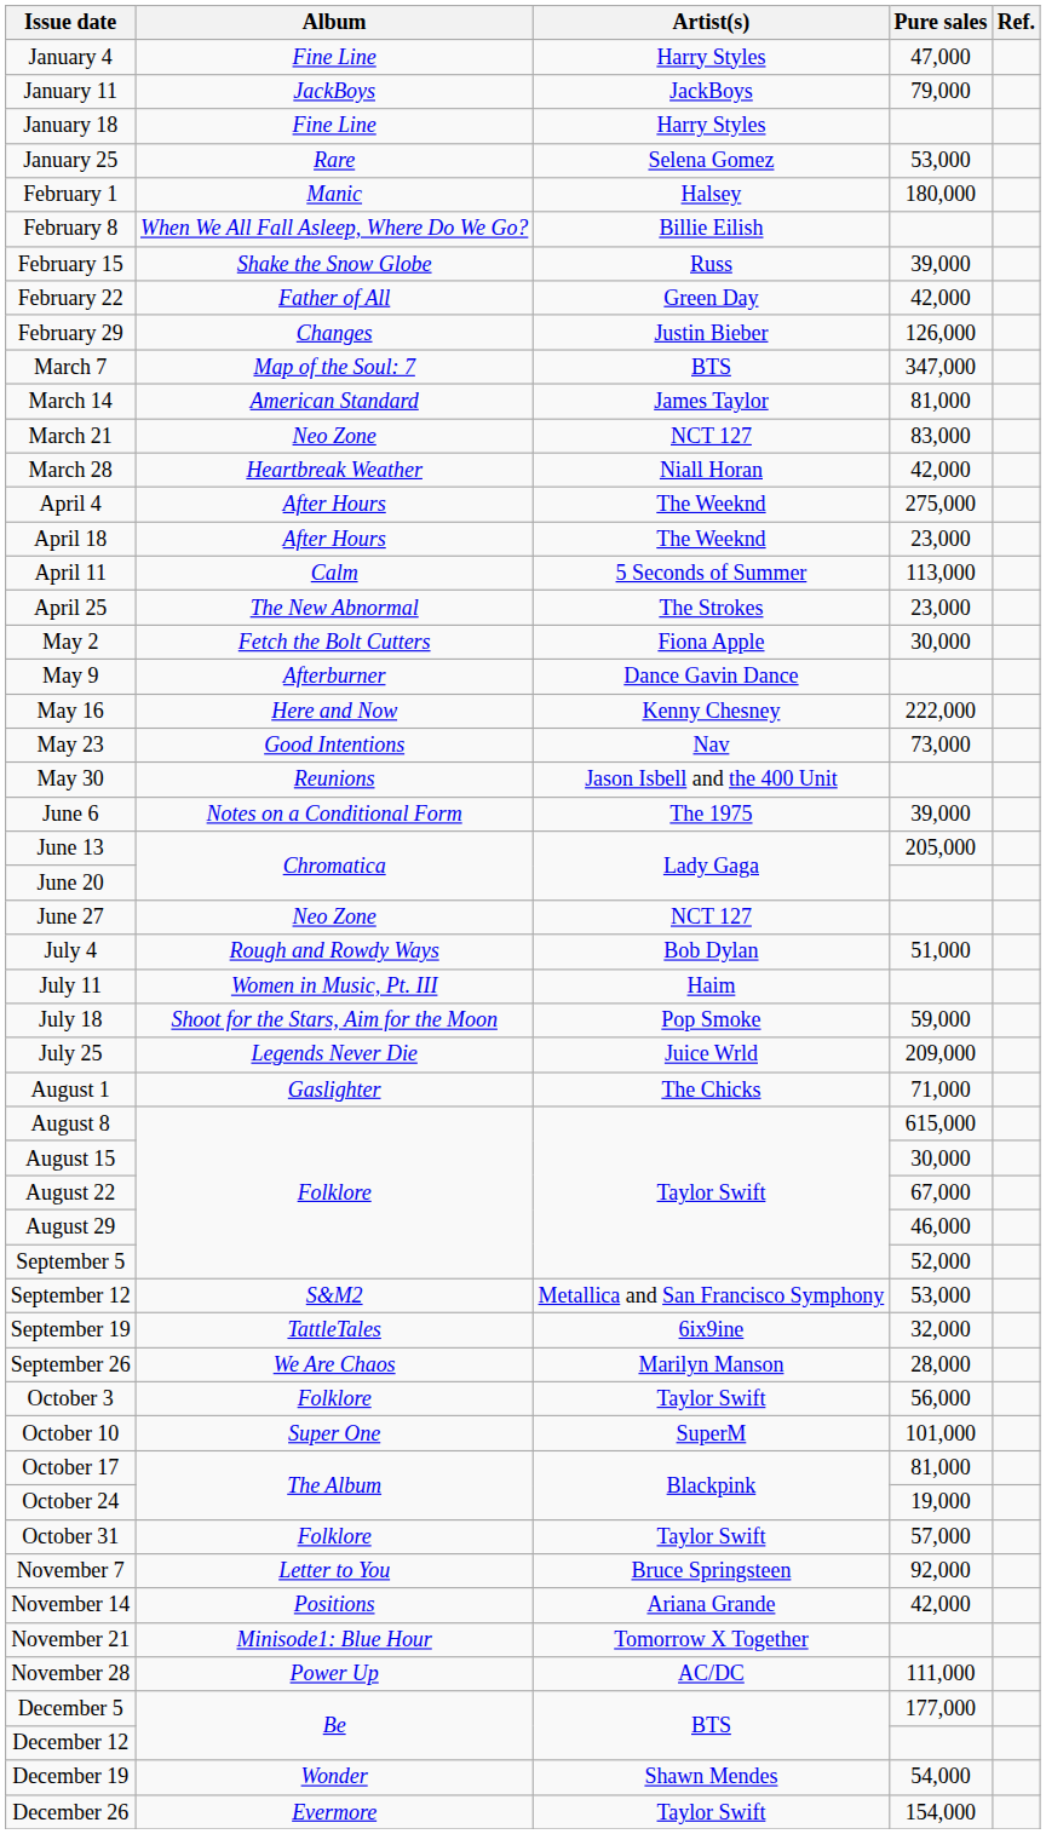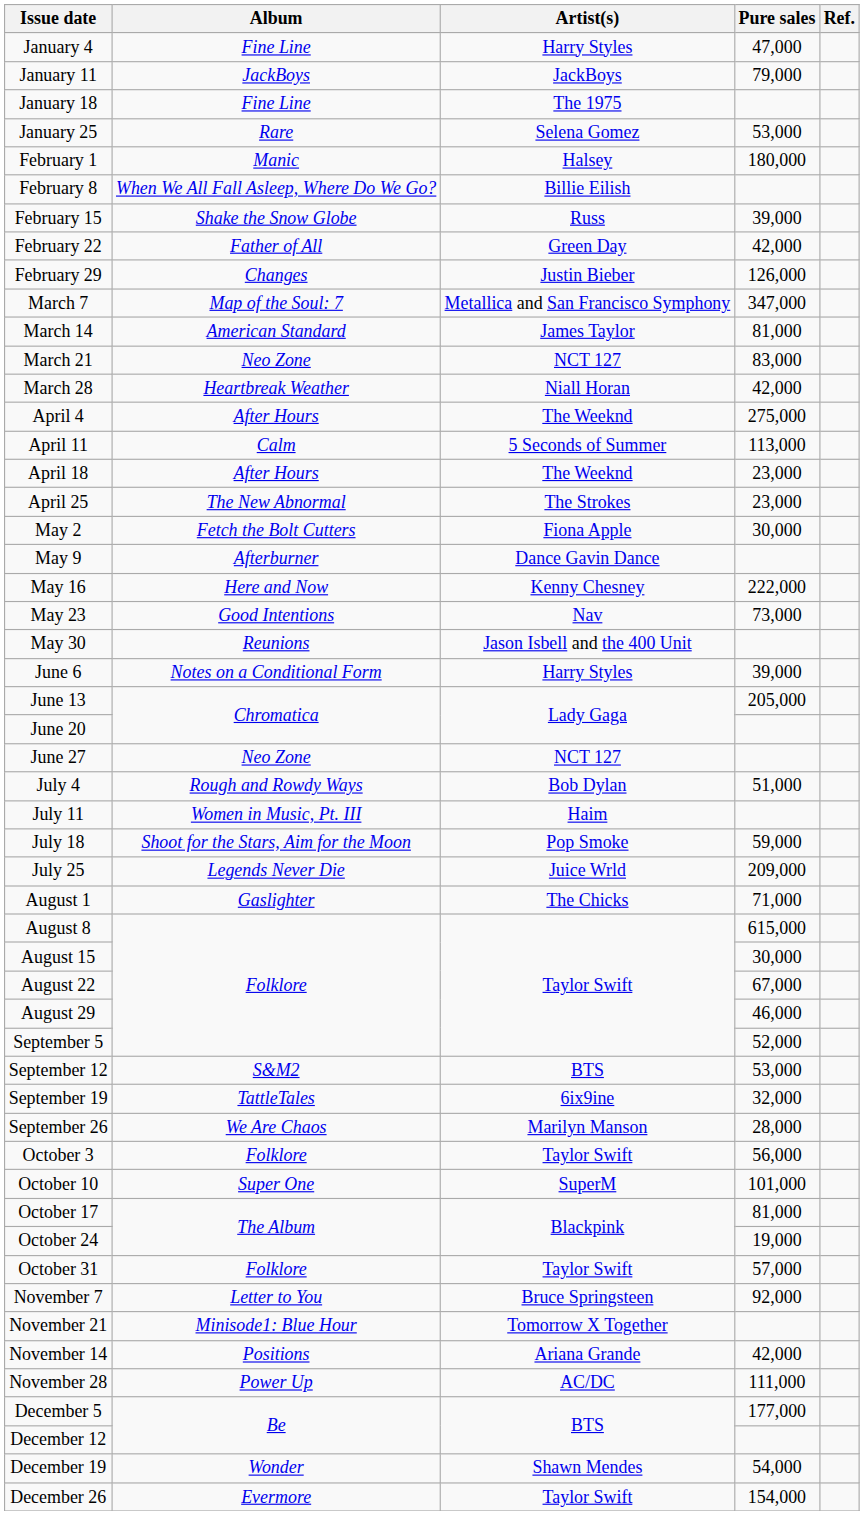January 18 | Artist(s): Harry Styles -> The 1975
March 7 | Artist(s): BTS -> Metallica and San Francisco Symphony
rows swapped: April 11 <-> April 18
June 6 | Artist(s): The 1975 -> Harry Styles
September 12 | Artist(s): Metallica and San Francisco Symphony -> BTS
rows swapped: November 14 <-> November 21
